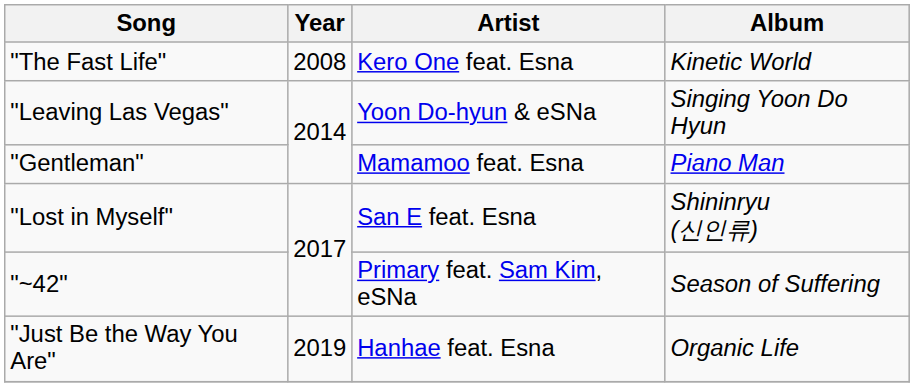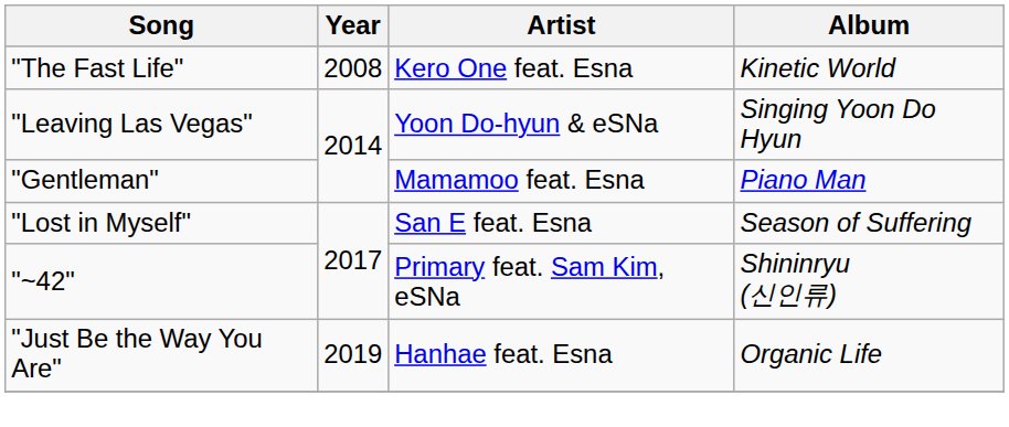"Lost in Myself" | Album: Shininryu (신인류) -> Season of Suffering
"~42" | Album: Season of Suffering -> Shininryu (신인류)
